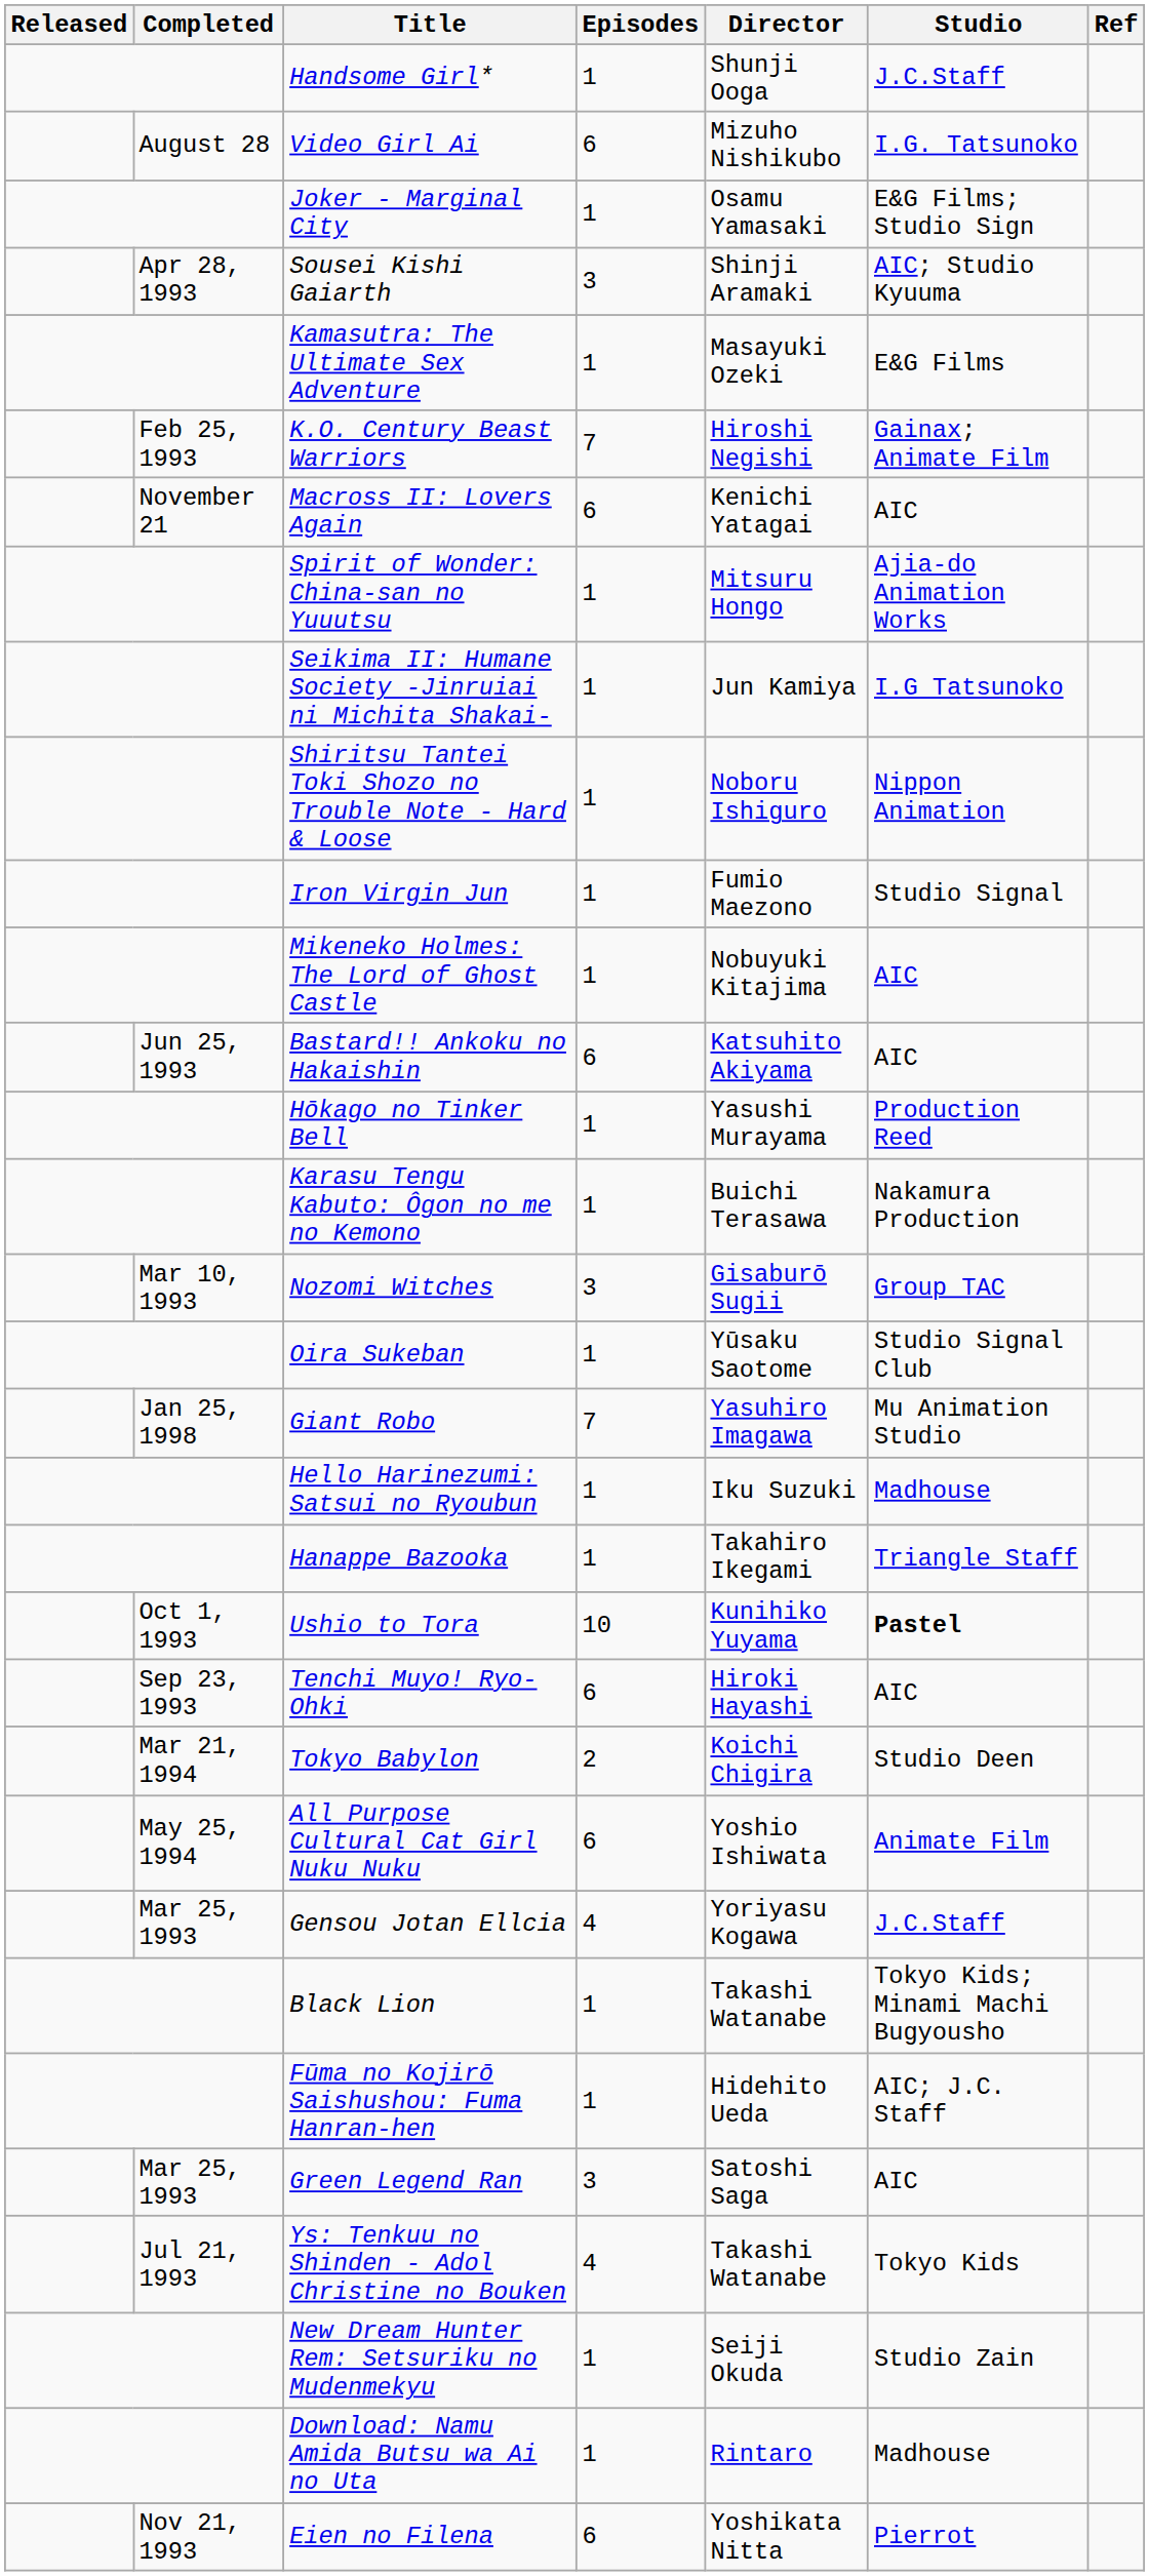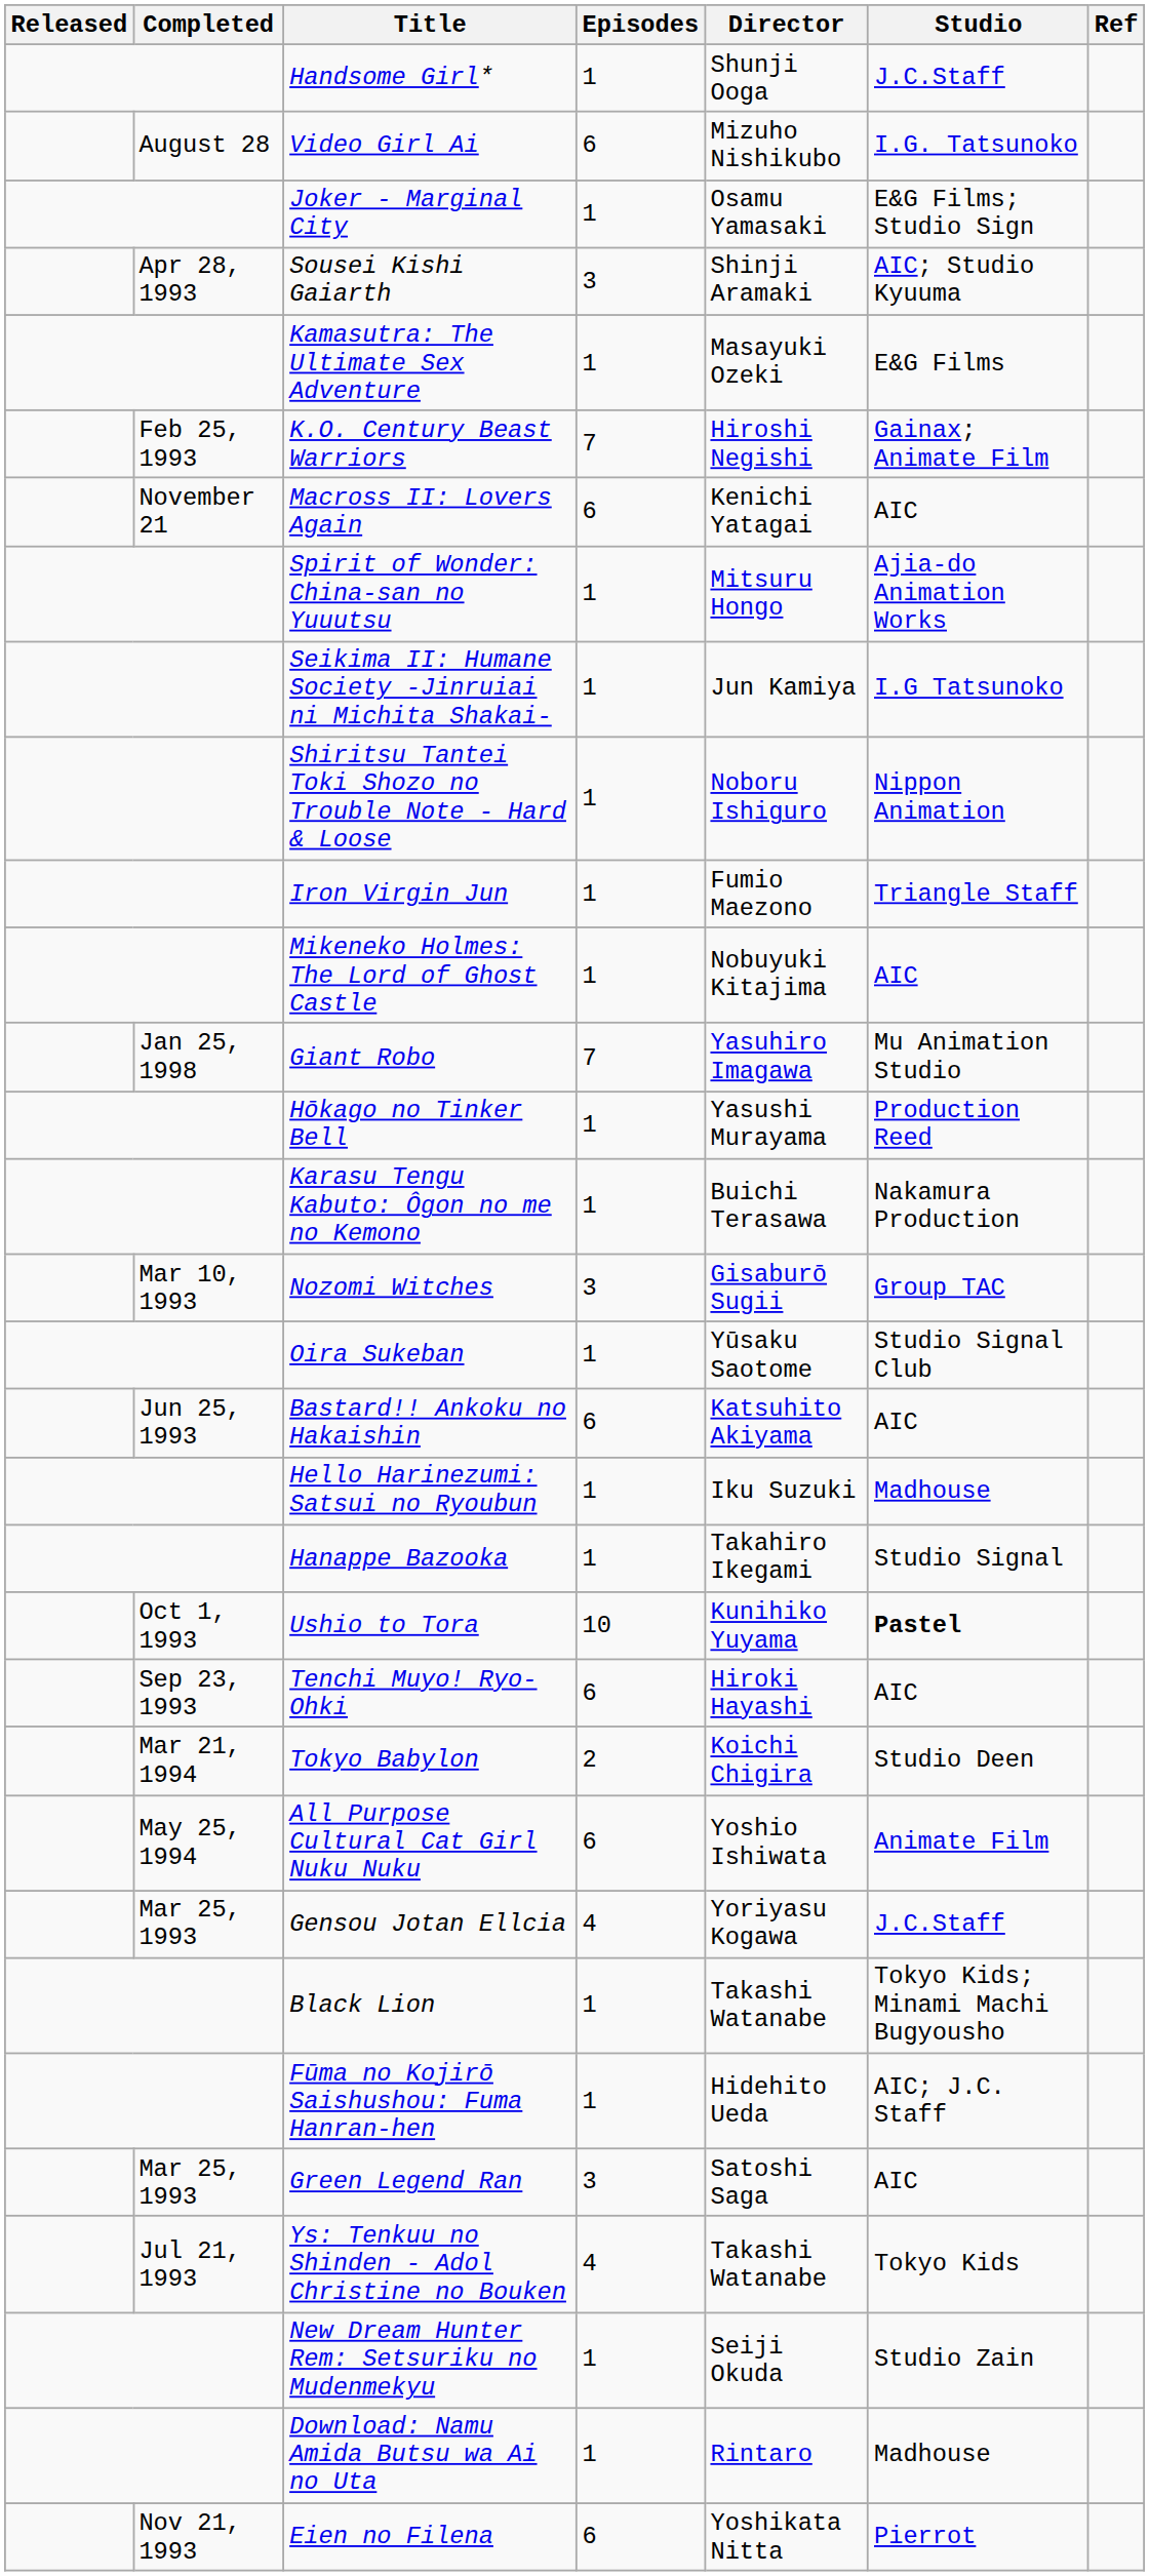Iron Virgin Jun | Studio: Studio Signal -> Triangle Staff
rows swapped: Giant Robo <-> Bastard!! Ankoku no Hakaishin
Hanappe Bazooka | Studio: Triangle Staff -> Studio Signal
